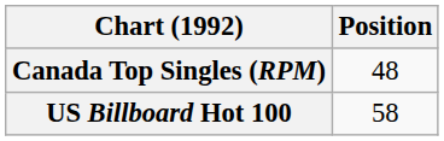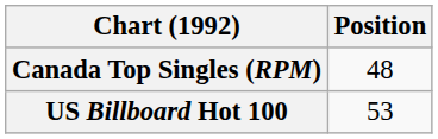US Billboard Hot 100 | Position: 58 -> 53
